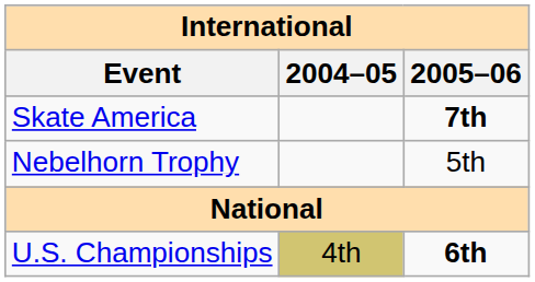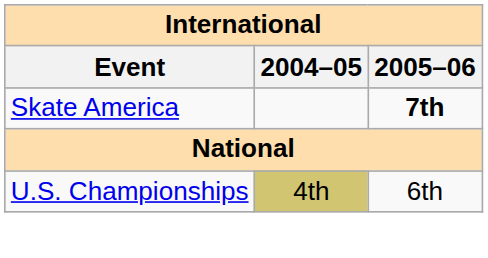- row: Nebelhorn Trophy | 5th
U.S. Championships | 2005–06: bold -> normal
